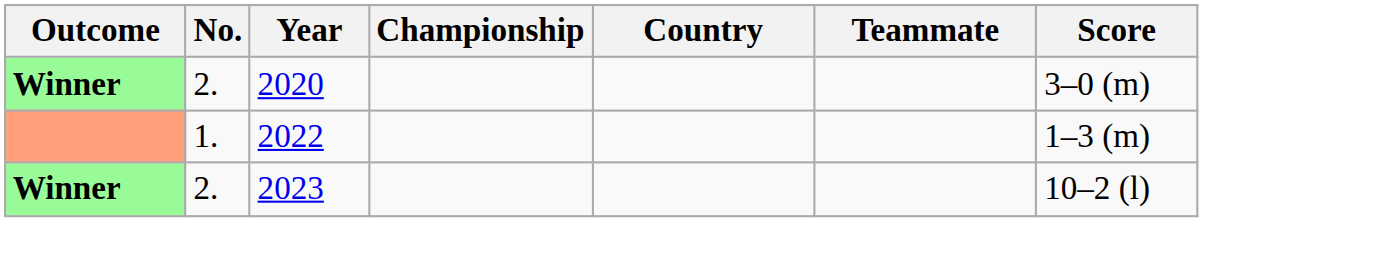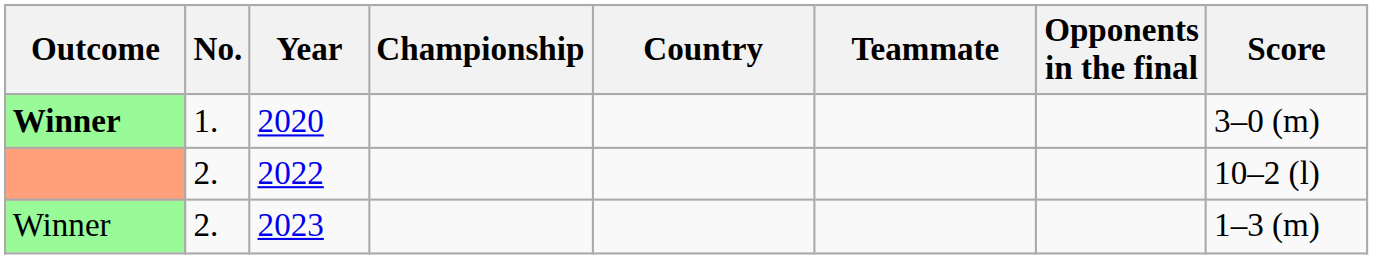+ column: Opponents in the final
2020 | No.: 2. -> 1.
2022 | No.: 1. -> 2.
2022 | Score: 1–3 (m) -> 10–2 (l)
2023 | Outcome: bold -> normal
2023 | Score: 10–2 (l) -> 1–3 (m)
